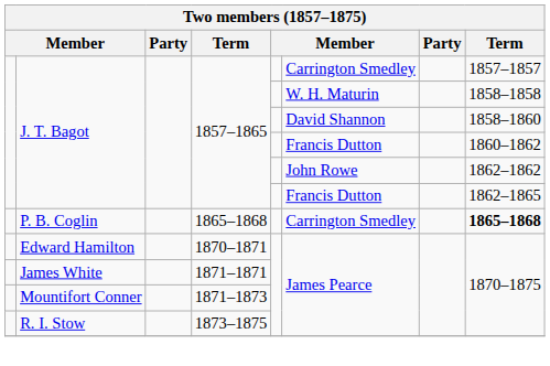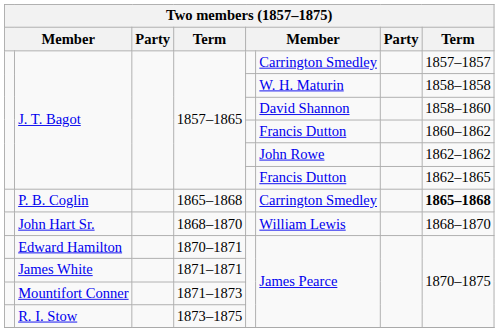+ row: John Hart Sr. | 1868–1870 | William Lewis | 1868–1870
